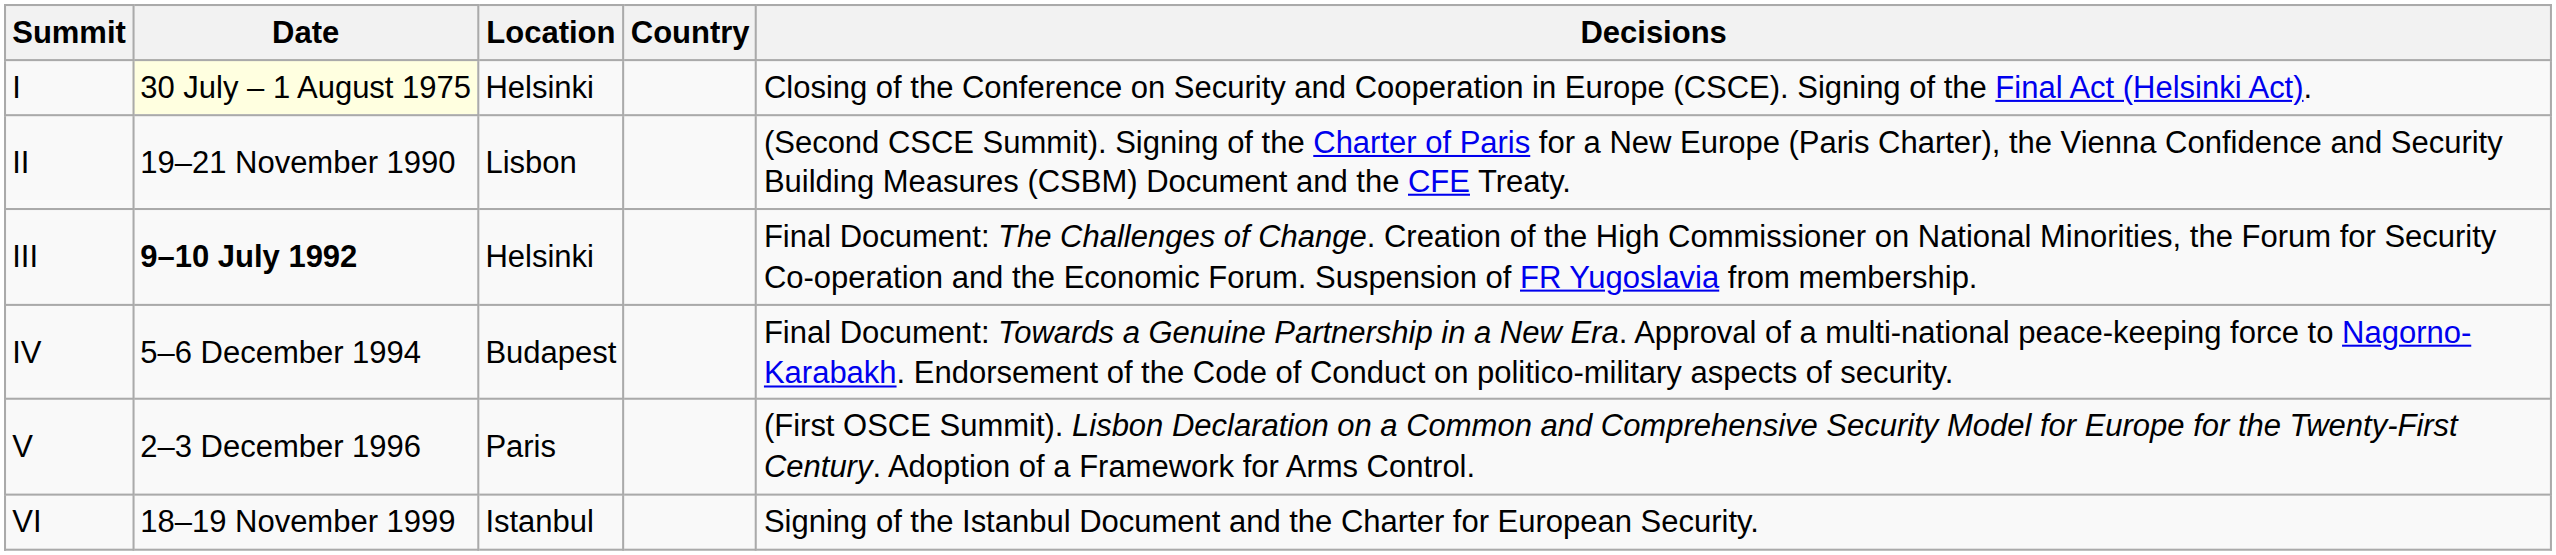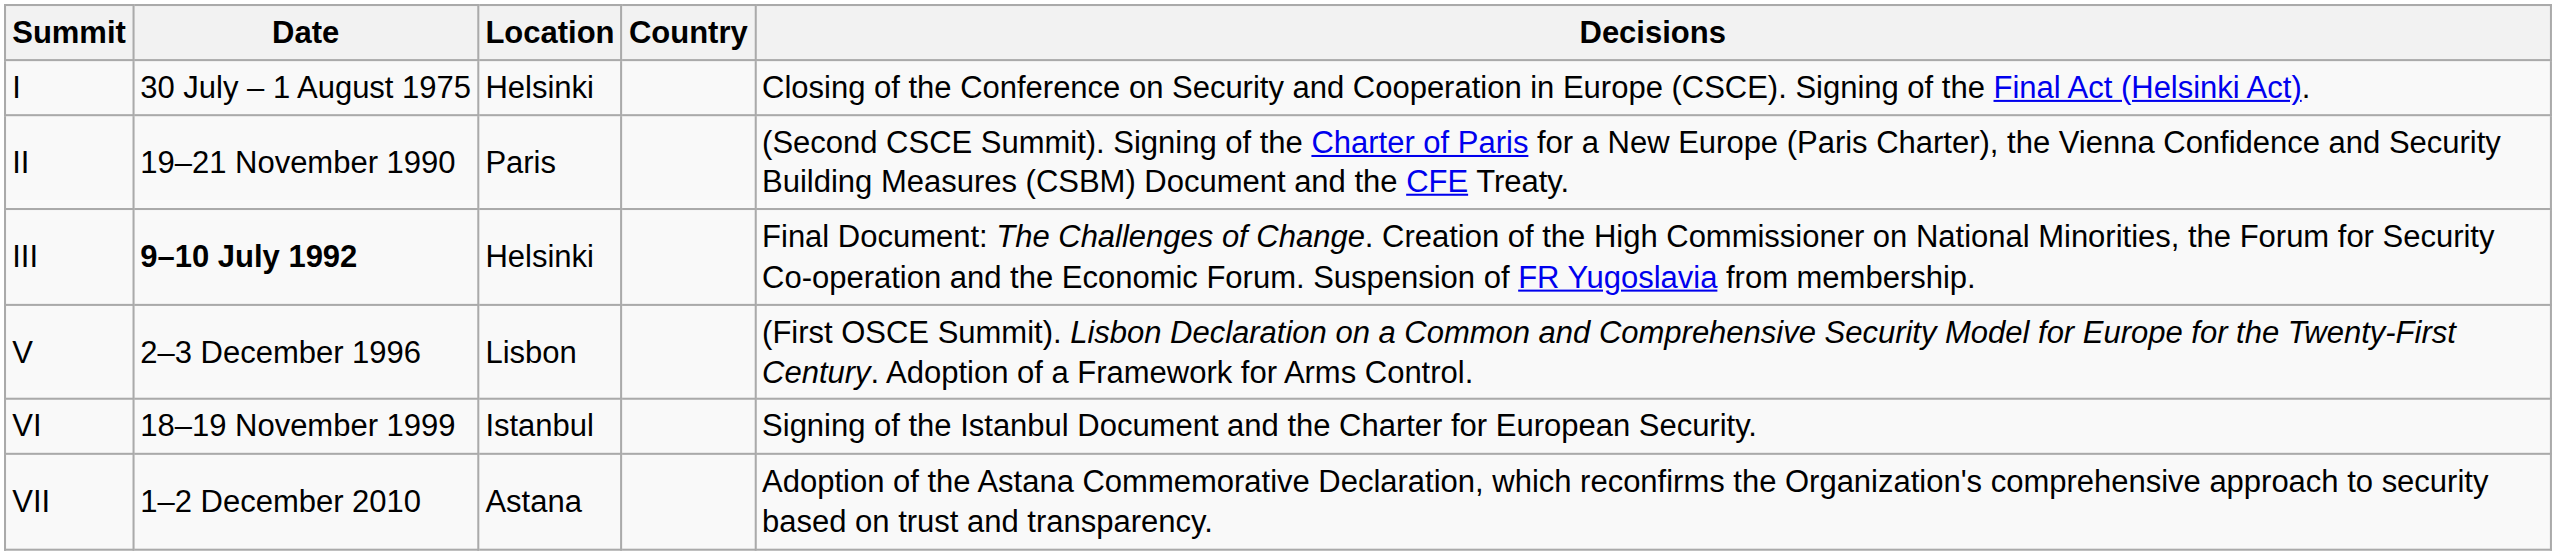I | Date: lightyellow background -> no background
II | Location: Lisbon -> Paris
- row: IV | 5–6 December 1994 | Budapest | Final Document: Towards a Genuine Partnership in a New Era. Approval of a multi-national peace-keeping force to Nagorno-Karabakh. Endorsement of the Code of Conduct on politico-military aspects of security.
V | Location: Paris -> Lisbon
+ row: VII | 1–2 December 2010 | Astana | Adoption of the Astana Commemorative Declaration, which reconfirms the Organization's comprehensive approach to security based on trust and transparency.
